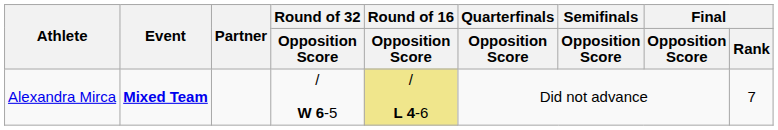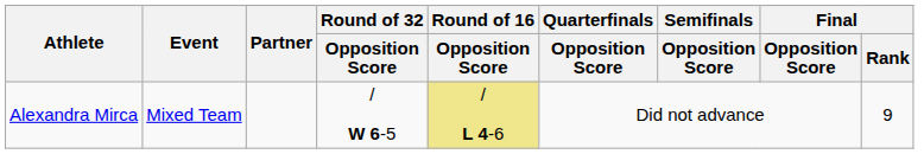Alexandra Mirca | Event: bold -> normal
Alexandra Mirca | Final / Rank: 7 -> 9
